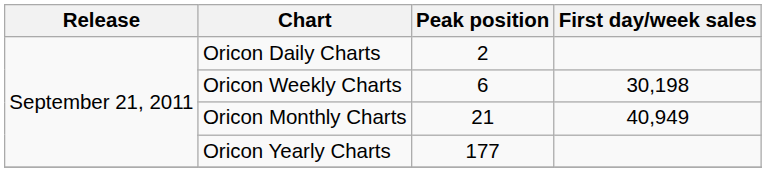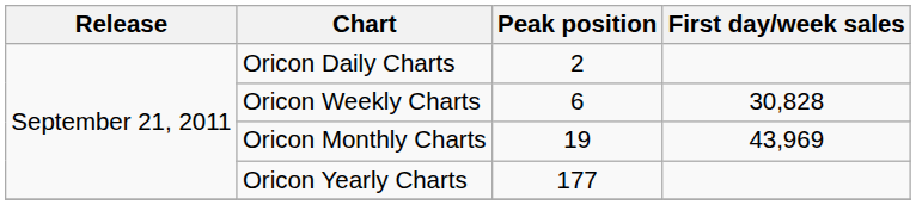Oricon Weekly Charts | First day/week sales: 30,198 -> 30,828
Oricon Monthly Charts | Peak position: 21 -> 19
Oricon Monthly Charts | First day/week sales: 40,949 -> 43,969
